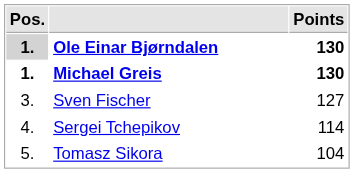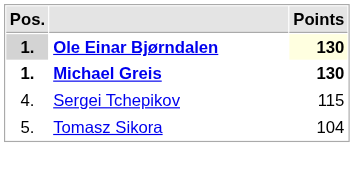Ole Einar Bjørndalen | Points: no background -> lightyellow background
- row: 3. | Sven Fischer | 127
Sergei Tchepikov | Points: 114 -> 115
